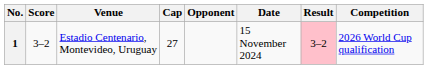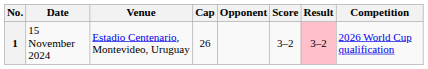columns swapped: Date <-> Score
1 | Cap: 27 -> 26
